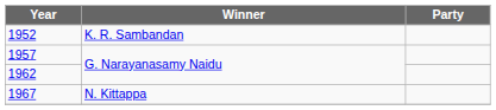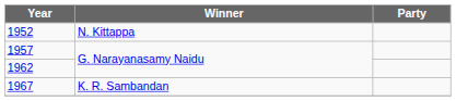1952 | Winner: K. R. Sambandan -> N. Kittappa
1967 | Winner: N. Kittappa -> K. R. Sambandan
